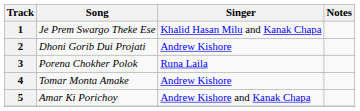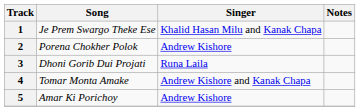2 | Song: Dhoni Gorib Dui Projati -> Porena Chokher Polok
3 | Song: Porena Chokher Polok -> Dhoni Gorib Dui Projati
4 | Singer: Andrew Kishore -> Andrew Kishore and Kanak Chapa
5 | Singer: Andrew Kishore and Kanak Chapa -> Andrew Kishore
